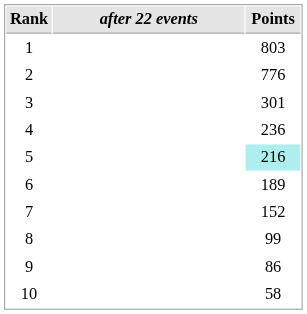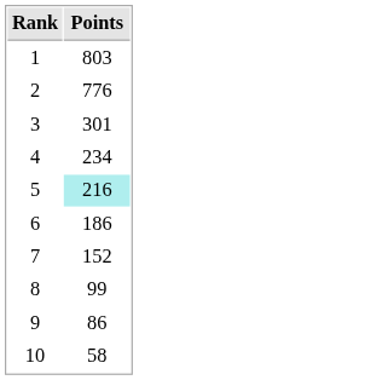- column: after 22 events
4 | Points: 236 -> 234
6 | Points: 189 -> 186
